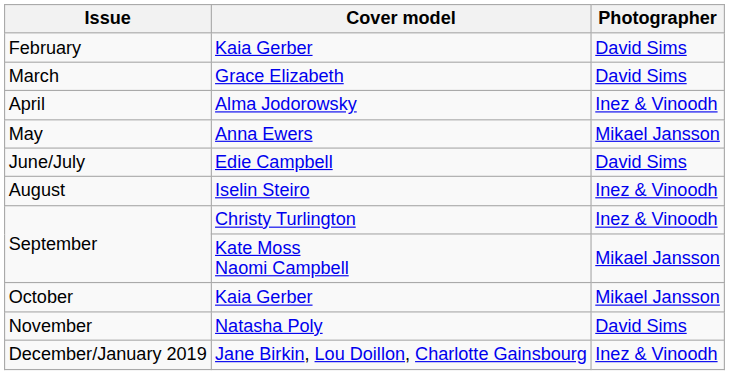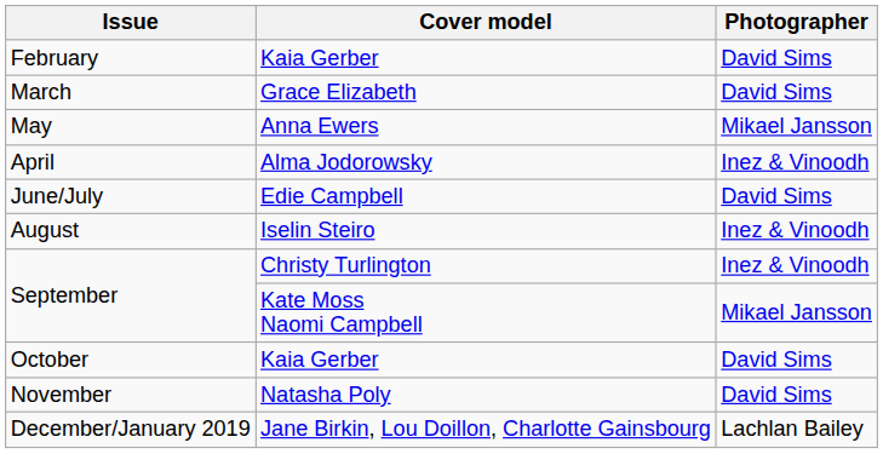rows swapped: April <-> May
October | Photographer: Mikael Jansson -> David Sims
December/January 2019 | Photographer: Inez & Vinoodh -> Lachlan Bailey
